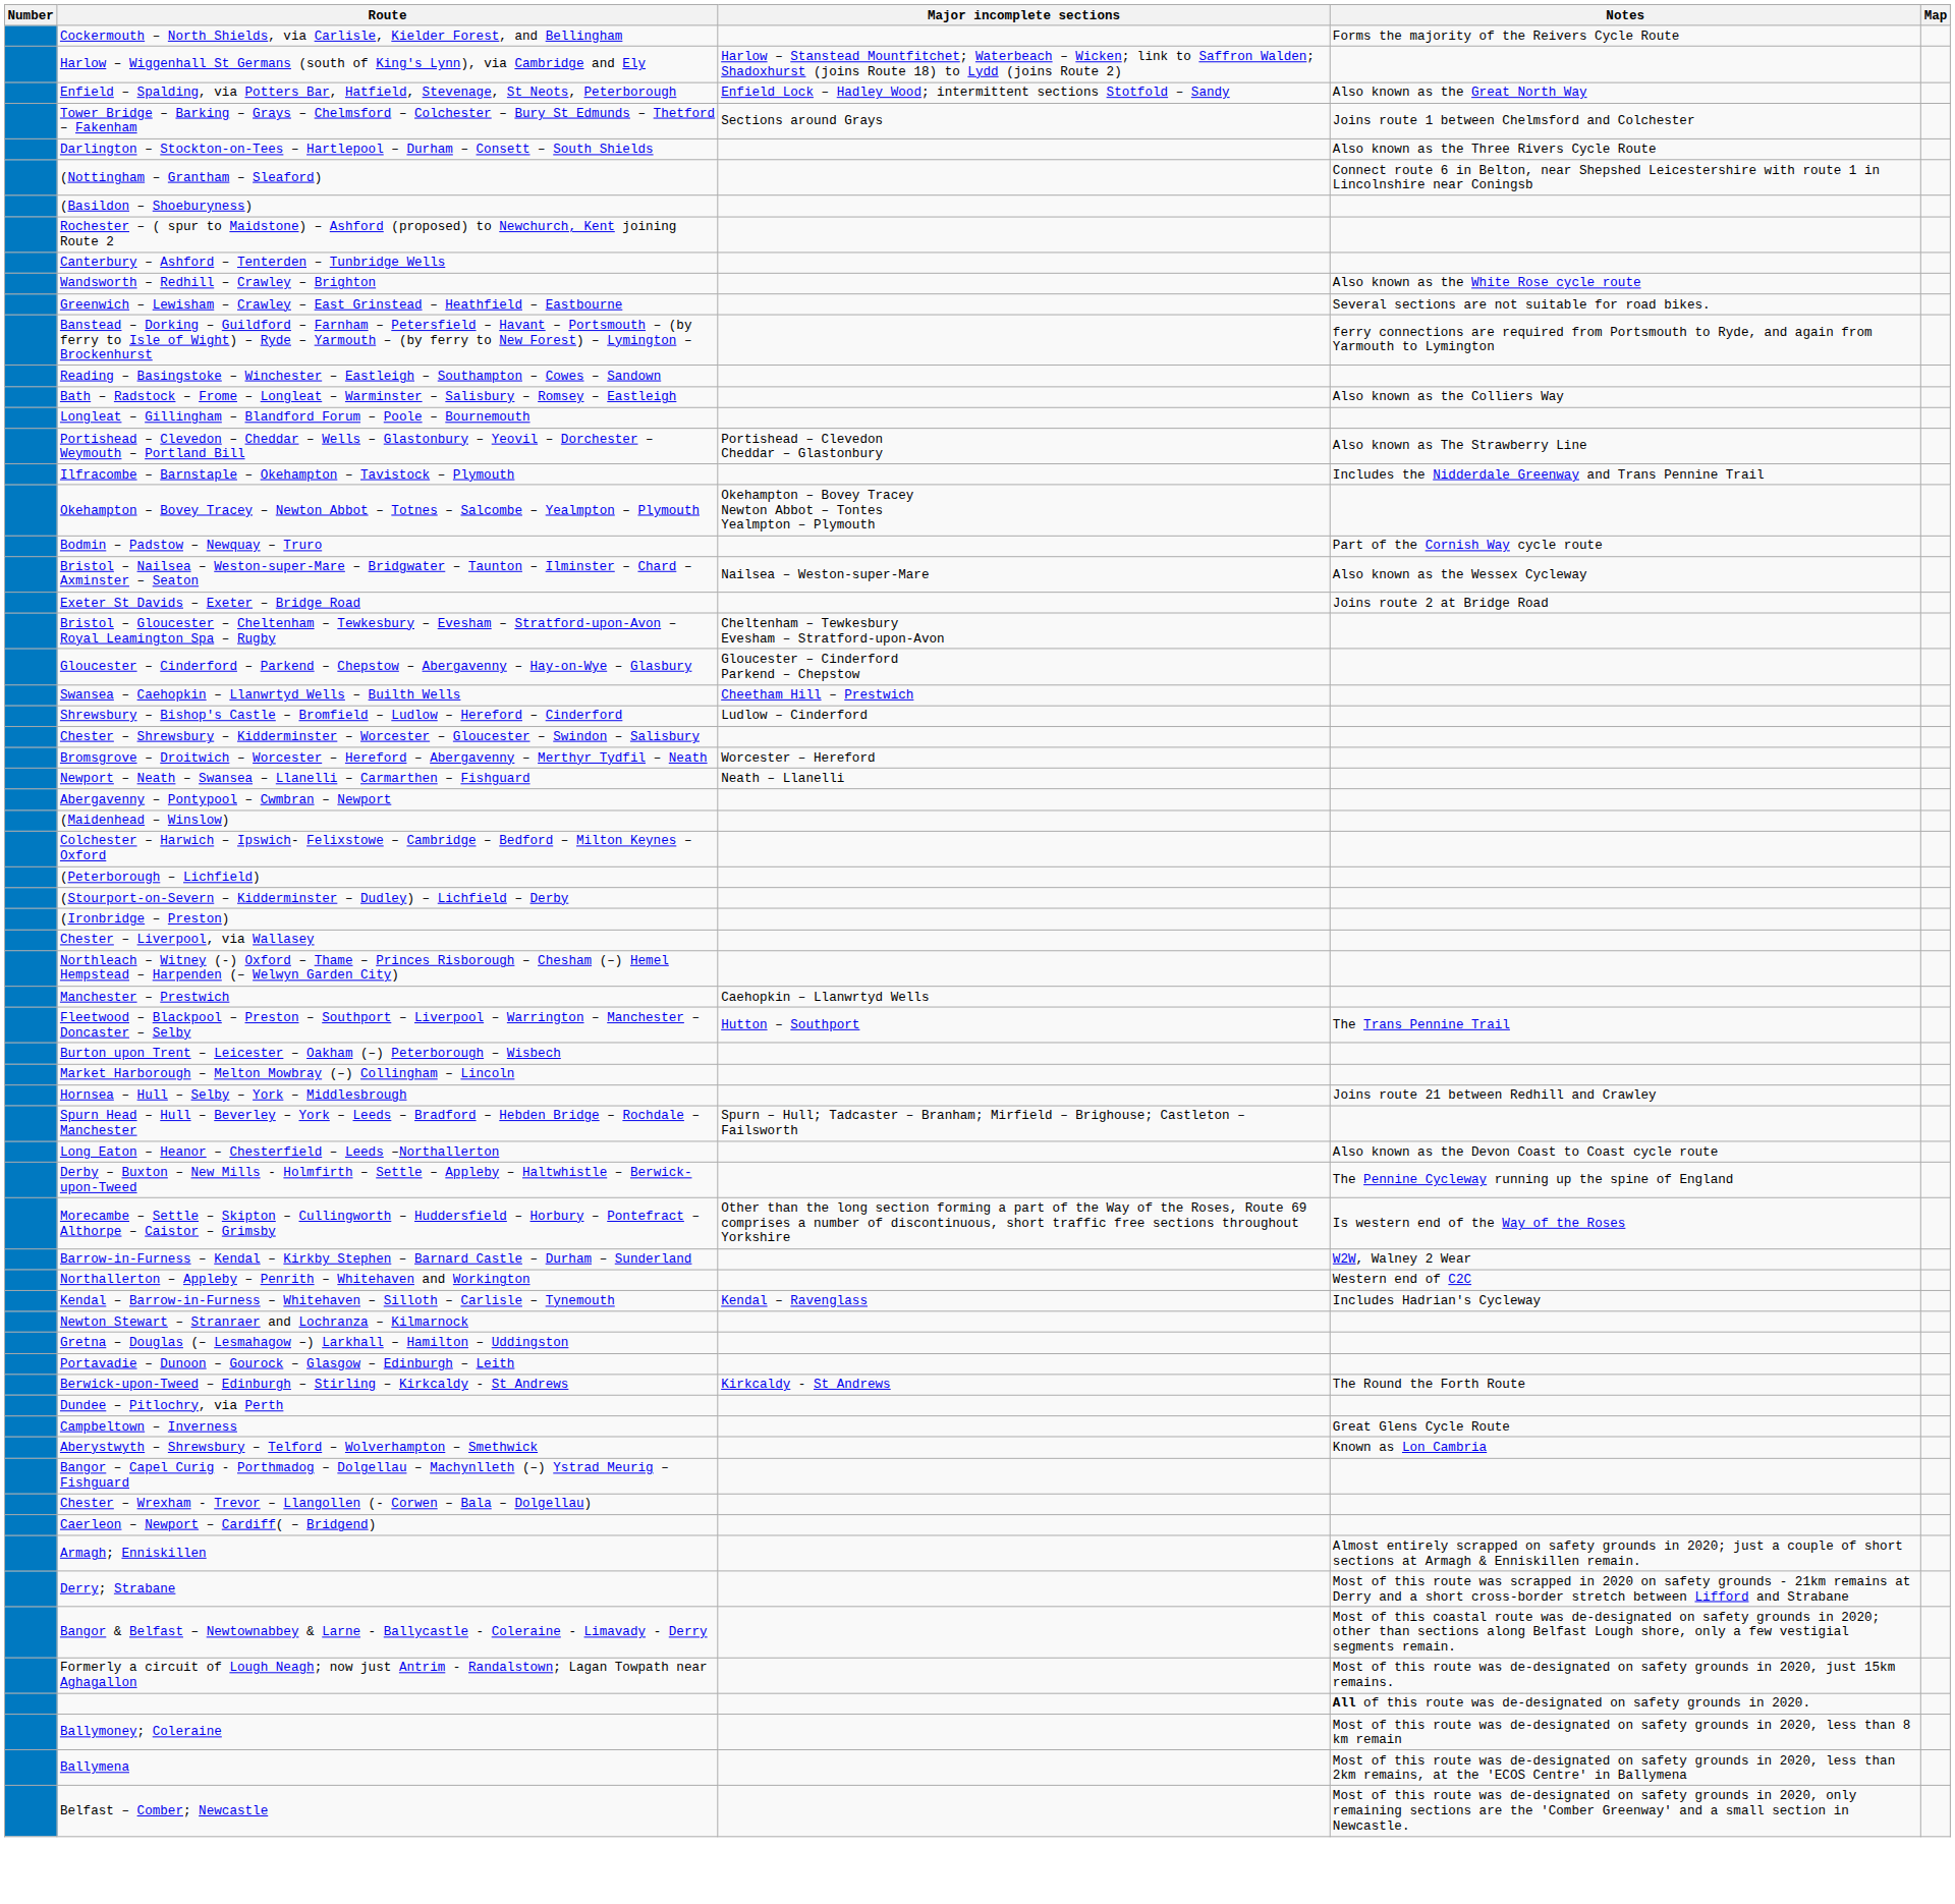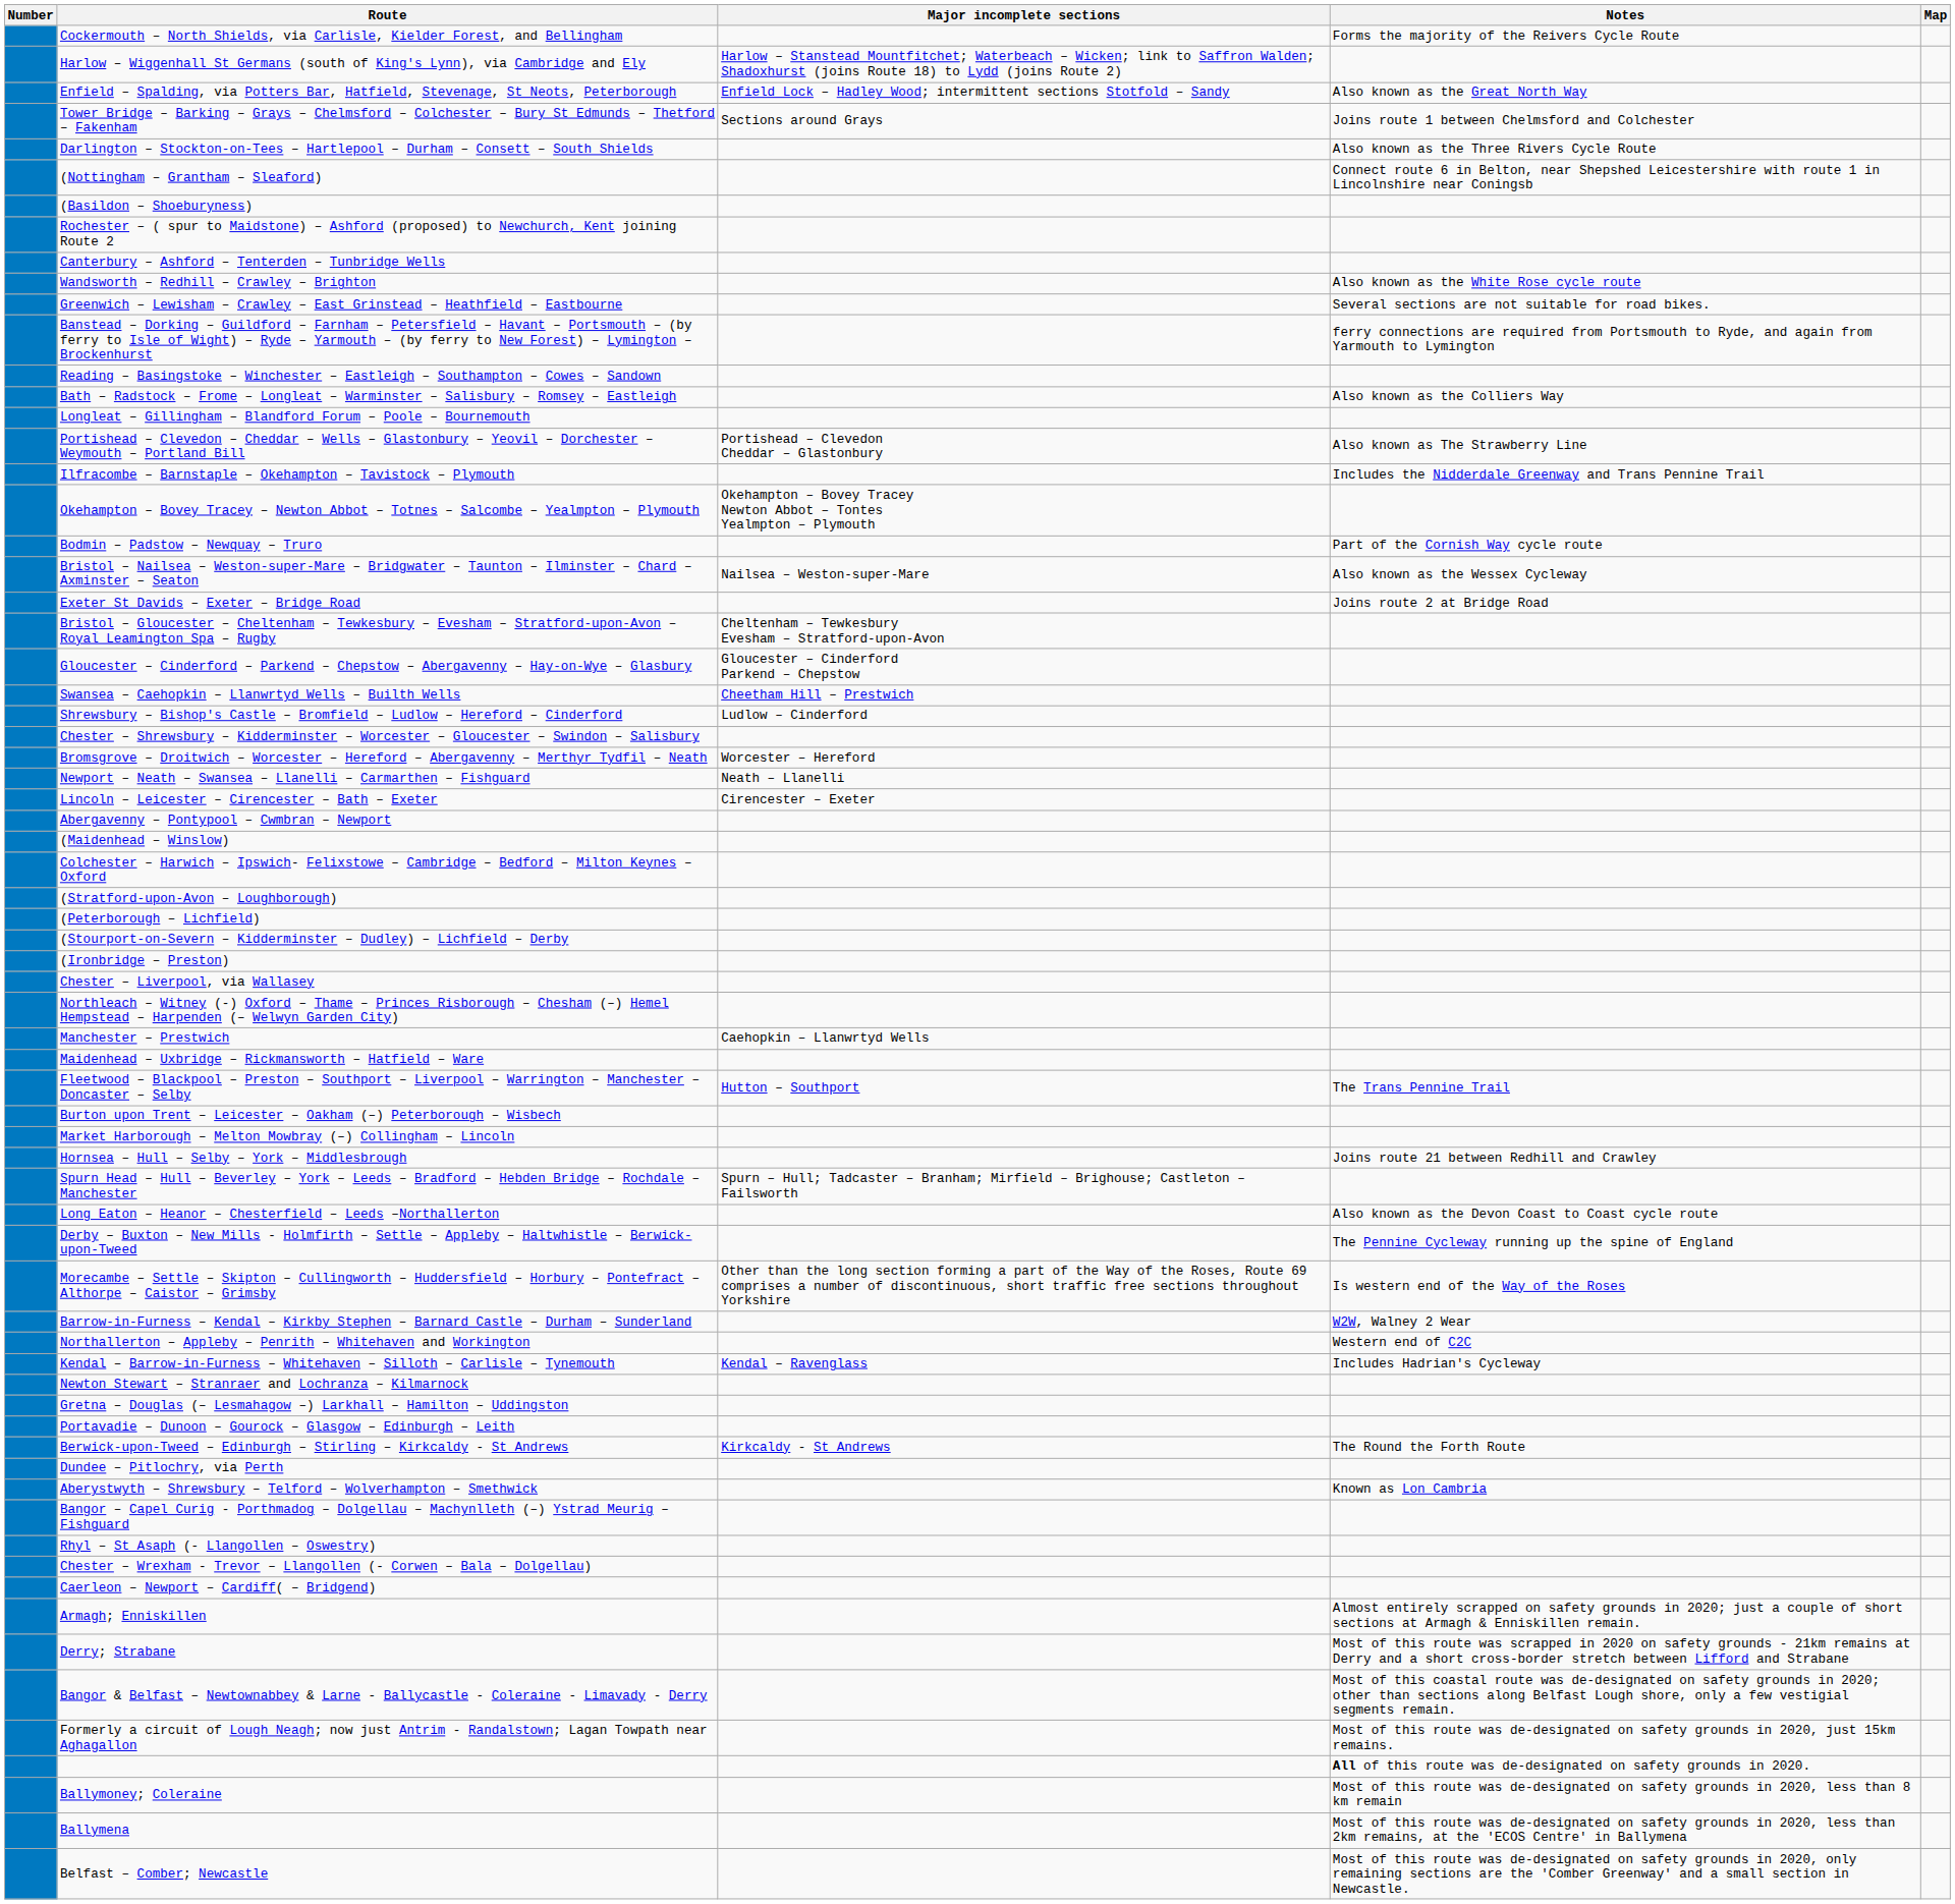+ row: Lincoln – Leicester – Cirencester – Bath – Exeter | Cirencester – Exeter
+ row: (Stratford-upon-Avon – Loughborough)
+ row: Maidenhead – Uxbridge – Rickmansworth – Hatfield – Ware
- row: Campbeltown – Inverness | Great Glens Cycle Route
+ row: Rhyl – St Asaph (- Llangollen – Oswestry)
